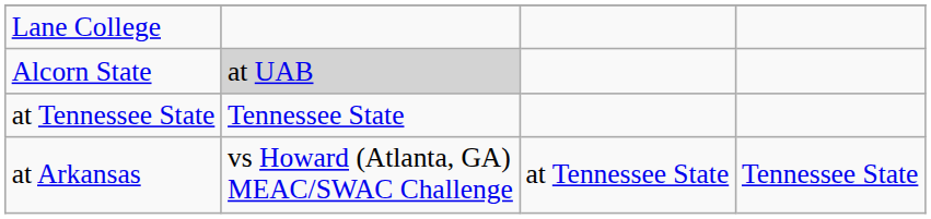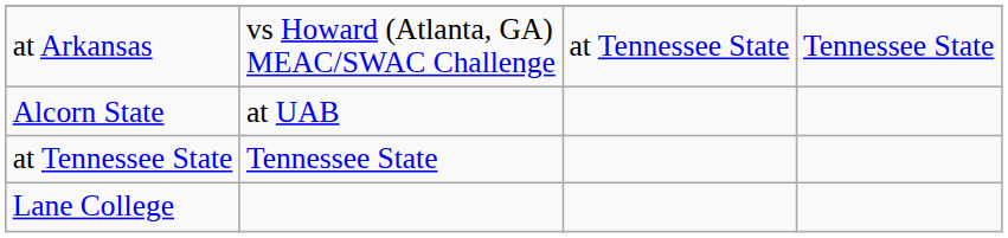rows swapped: at Arkansas <-> Lane College
Alcorn State | column 2: lightgrey background -> no background
